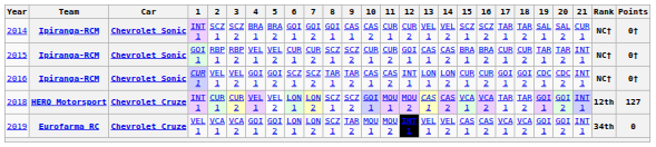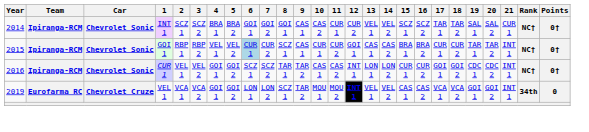2015 | 6: no background -> lightblue background
2015 | 9: SCZ 2 -> CAS 1
- row: 2018 | HERO Motorsport | Chevrolet Cruze | INT 1 | CUR 1 | CUR 2 | VEL 1 | VEL 2 | LON 1 | LON 2 | SCZ 1 | SCZ 2 | GOI 1 | MOU 1 | MOU 2 | CAS 1 | CAS 2 | VCA 1 | VCA 2 | TAR 1 | TAR 2 | GOI 1 | GOI 2 | INT 1 | 12th | 127
